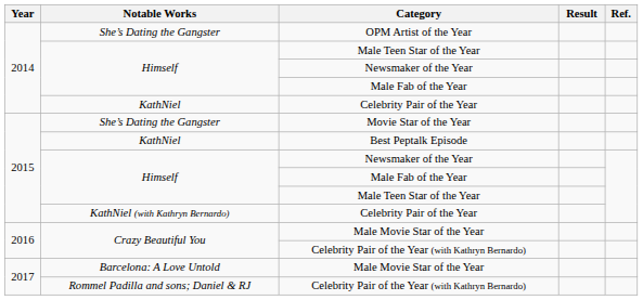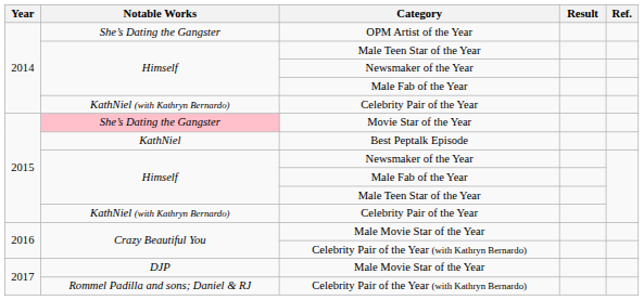2014 / Celebrity Pair of the Year | Notable Works: KathNiel -> KathNiel (with Kathryn Bernardo)
Movie Star of the Year | Notable Works: no background -> pink background
2017 / Male Movie Star of the Year | Notable Works: Barcelona: A Love Untold -> DJP
